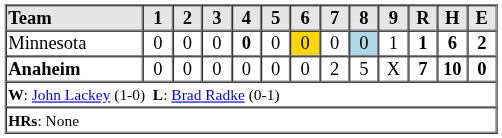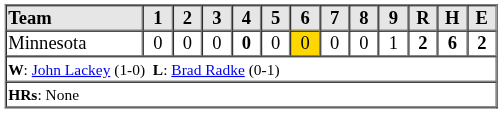Minnesota | 8: lightblue background -> no background
Minnesota | R: 1 -> 2
- row: Anaheim | 0 | 0 | 0 | 0 | 0 | 0 | 2 | 5 | X | 7 | 10 | 0
